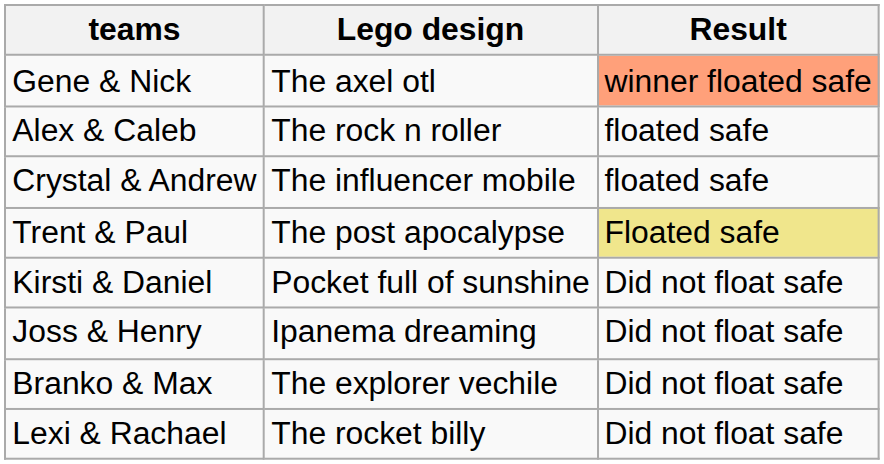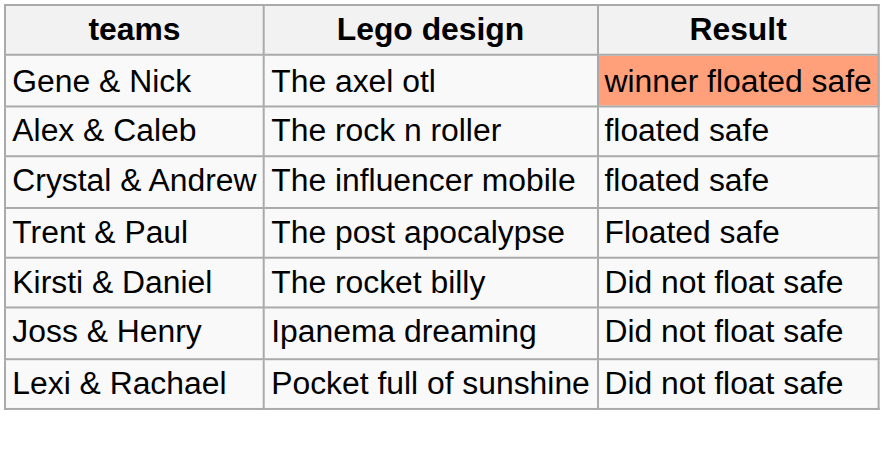Trent & Paul | Result: khaki background -> no background
Kirsti & Daniel | Lego design: Pocket full of sunshine -> The rocket billy
- row: Branko & Max | The explorer vechile | Did not float safe
Lexi & Rachael | Lego design: The rocket billy -> Pocket full of sunshine
